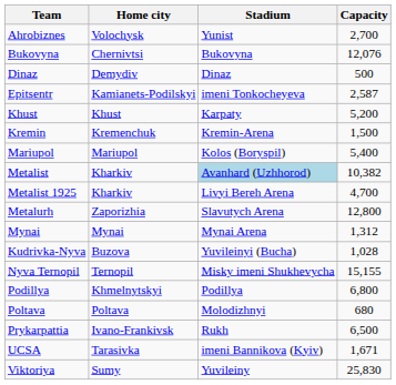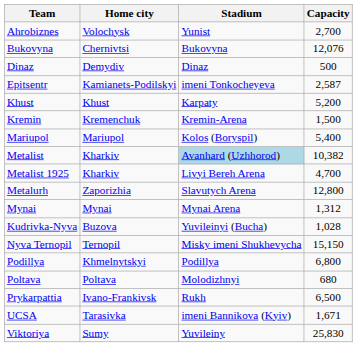Nyva Ternopil | Capacity: 15,155 -> 15,150
